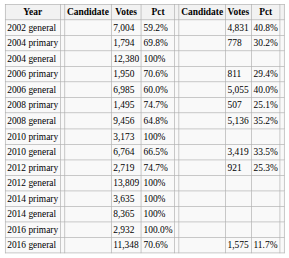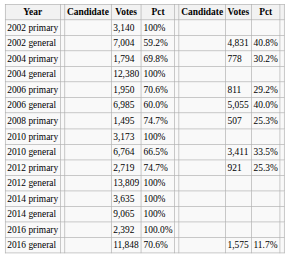+ row: 2002 primary | 3,140 | 100%
2006 primary | column 9: 29.4% -> 29.2%
2008 primary | column 9: 25.1% -> 25.3%
- row: 2008 general | 9,456 | 64.8% | 5,136 | 35.2%
2010 general | column 8: 3,419 -> 3,411
2014 general | column 4: 8,365 -> 9,065
2016 primary | column 4: 2,932 -> 2,392
2016 general | column 4: 11,348 -> 11,848
